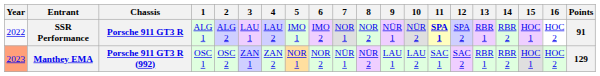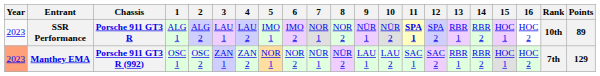+ column: Rank | 10th | 7th
SSR Performance | Year: 2022 -> 2023
SSR Performance | Points: 91 -> 89
